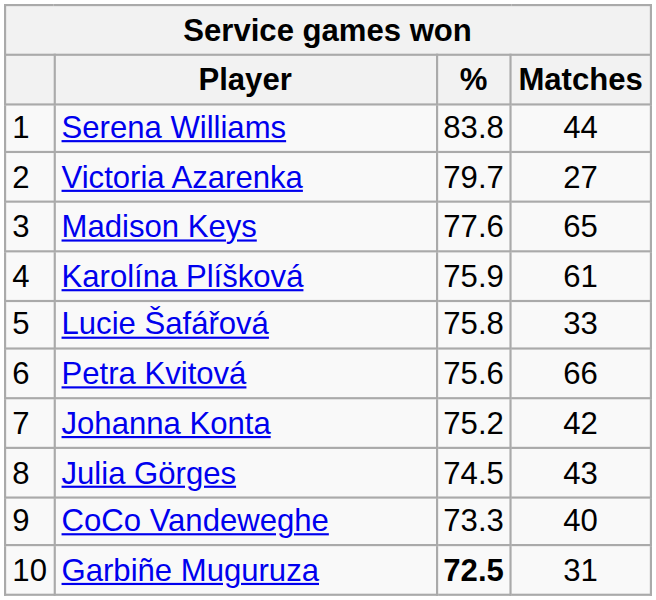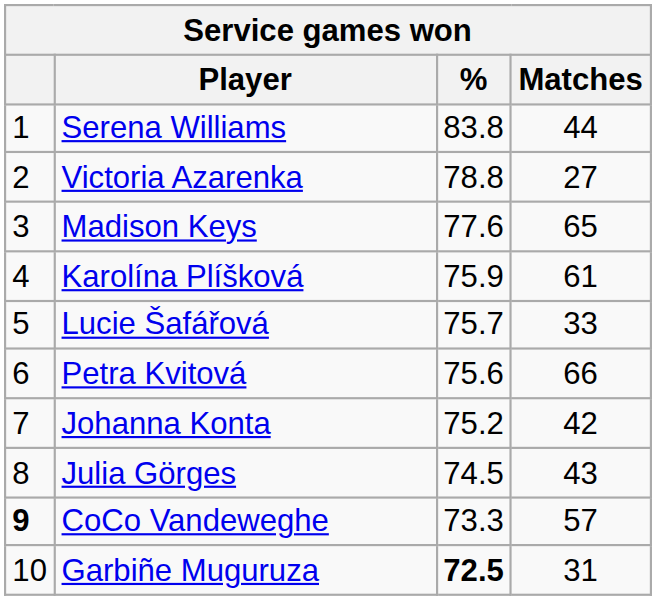Victoria Azarenka | %: 79.7 -> 78.8
Lucie Šafářová | %: 75.8 -> 75.7
CoCo Vandeweghe | column 1: normal -> bold
CoCo Vandeweghe | Matches: 40 -> 57
